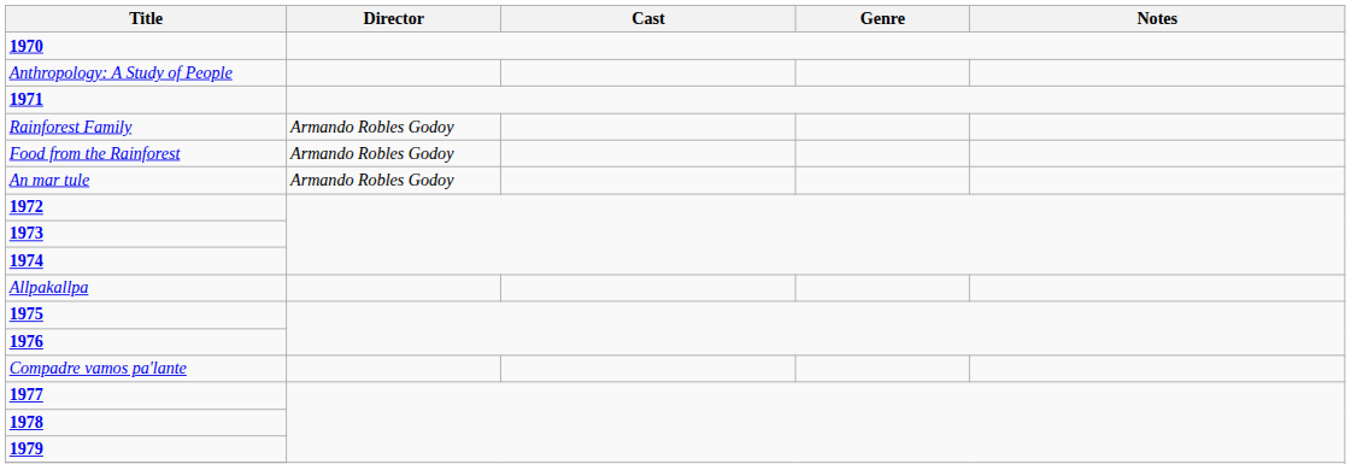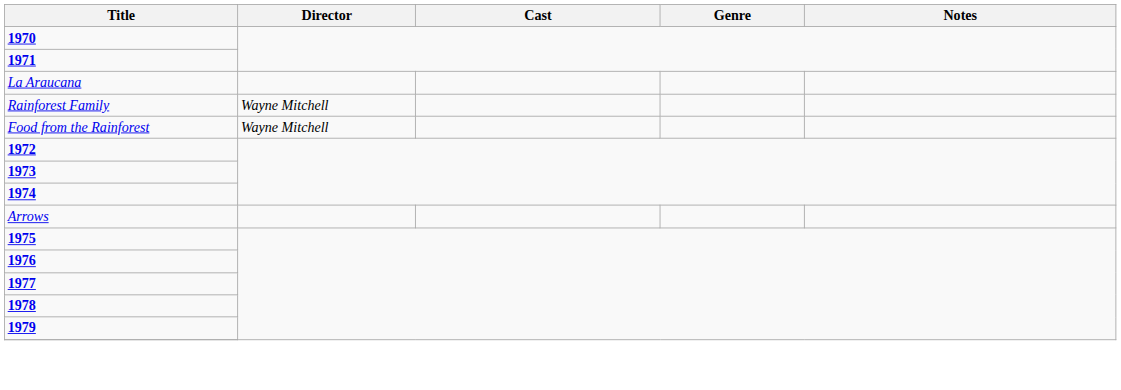- row: Anthropology: A Study of People
+ row: La Araucana
Rainforest Family | Director: Armando Robles Godoy -> Wayne Mitchell
Food from the Rainforest | Director: Armando Robles Godoy -> Wayne Mitchell
- row: An mar tule | Armando Robles Godoy
- row: Allpakallpa
+ row: Arrows
- row: Compadre vamos pa'lante
